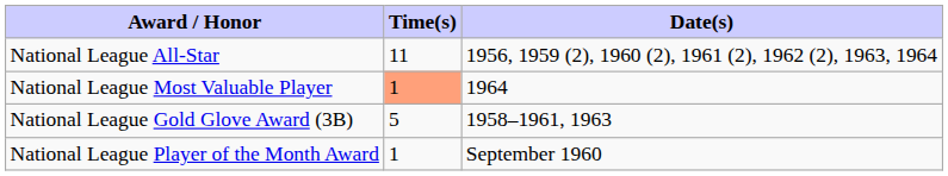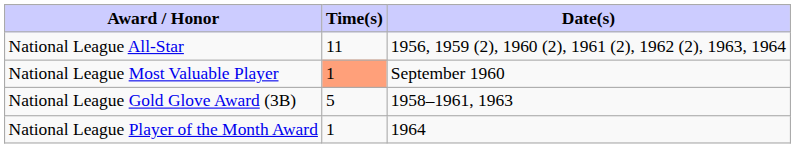National League Most Valuable Player | Date(s): 1964 -> September 1960
National League Player of the Month Award | Date(s): September 1960 -> 1964
